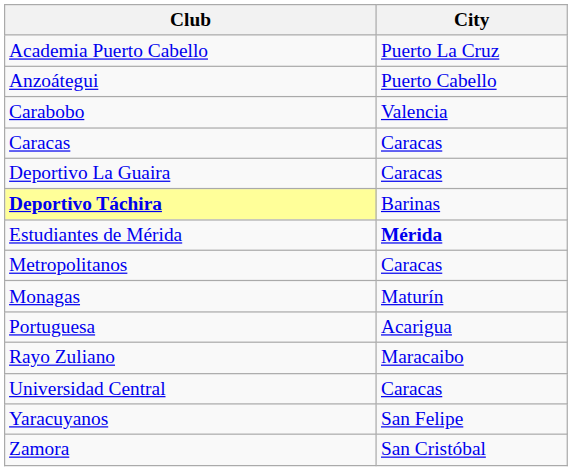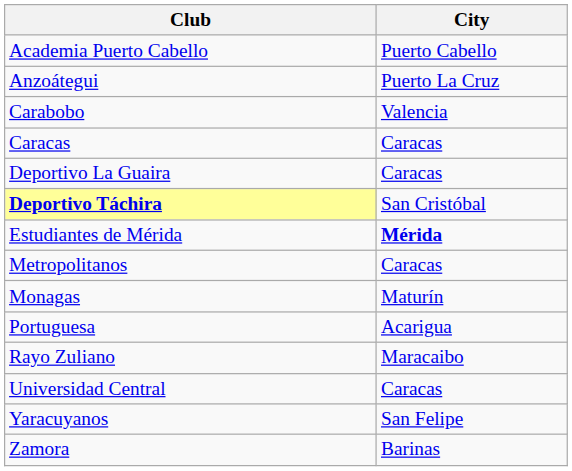Academia Puerto Cabello | City: Puerto La Cruz -> Puerto Cabello
Anzoátegui | City: Puerto Cabello -> Puerto La Cruz
Deportivo Táchira | City: Barinas -> San Cristóbal
Zamora | City: San Cristóbal -> Barinas
